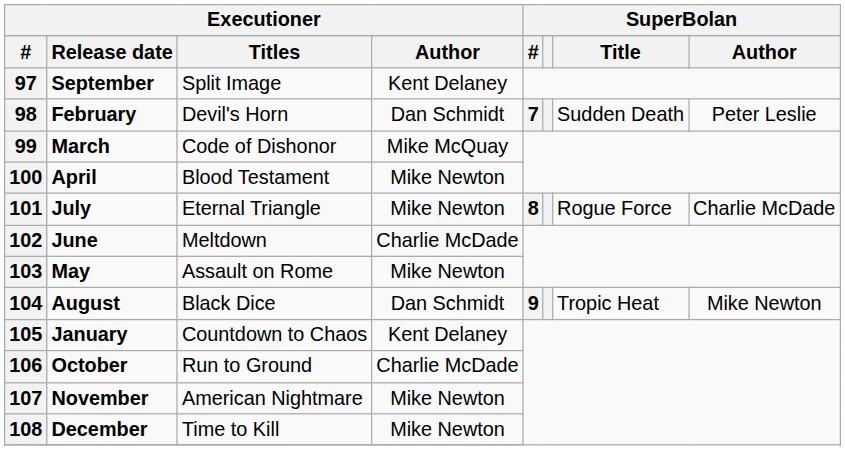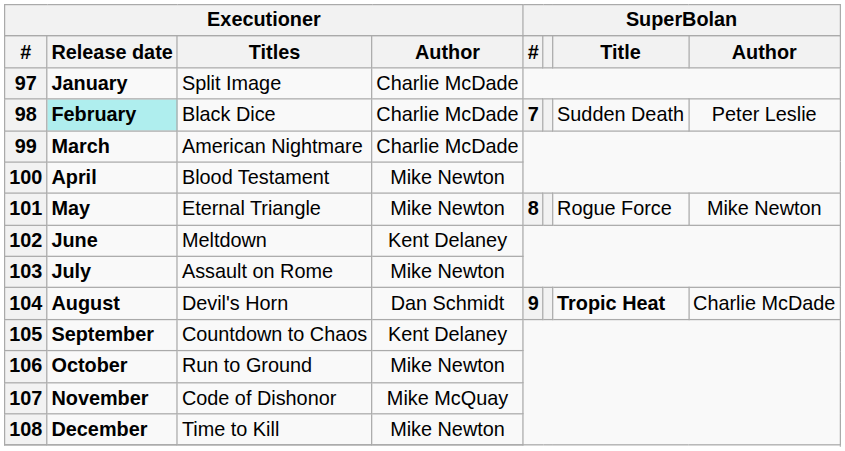97 | column 2: September -> January
97 | column 4: Kent Delaney -> Charlie McDade
98 | column 2: no background -> paleturquoise background
98 | column 3: Devil's Horn -> Black Dice
98 | column 4: Dan Schmidt -> Charlie McDade
99 | column 3: Code of Dishonor -> American Nightmare
99 | column 4: Mike McQuay -> Charlie McDade
101 | column 2: July -> May
101 | column 8: Charlie McDade -> Mike Newton
102 | column 4: Charlie McDade -> Kent Delaney
103 | column 2: May -> July
104 | column 3: Black Dice -> Devil's Horn
104 | column 7: normal -> bold
104 | column 8: Mike Newton -> Charlie McDade
105 | column 2: January -> September
106 | column 4: Charlie McDade -> Mike Newton
107 | column 3: American Nightmare -> Code of Dishonor
107 | column 4: Mike Newton -> Mike McQuay
